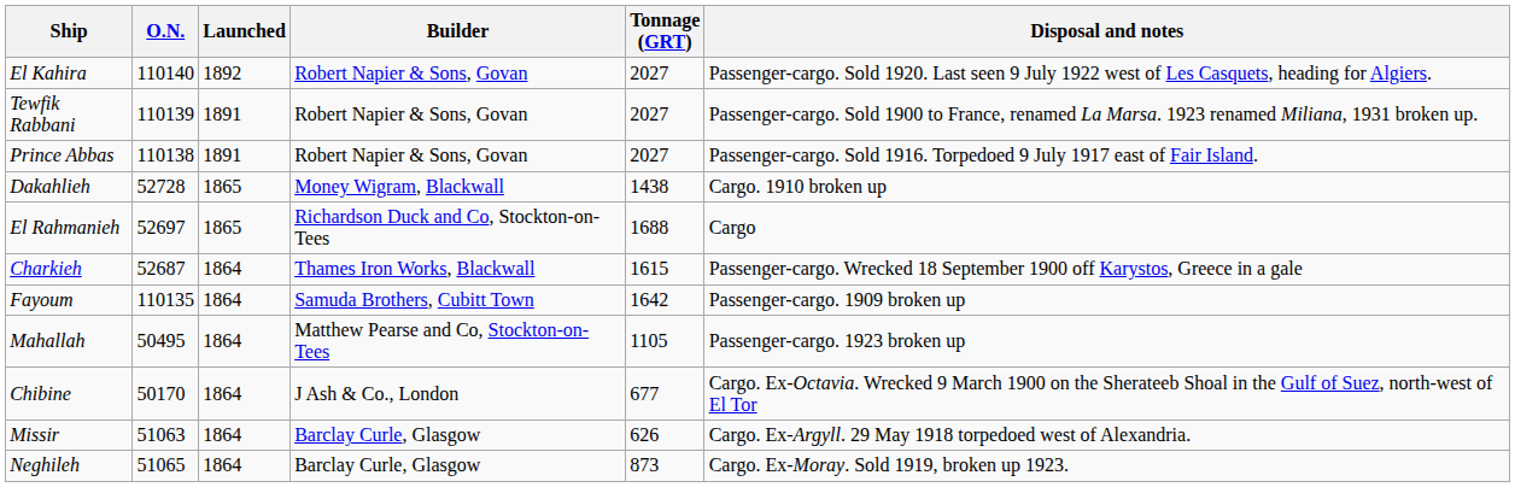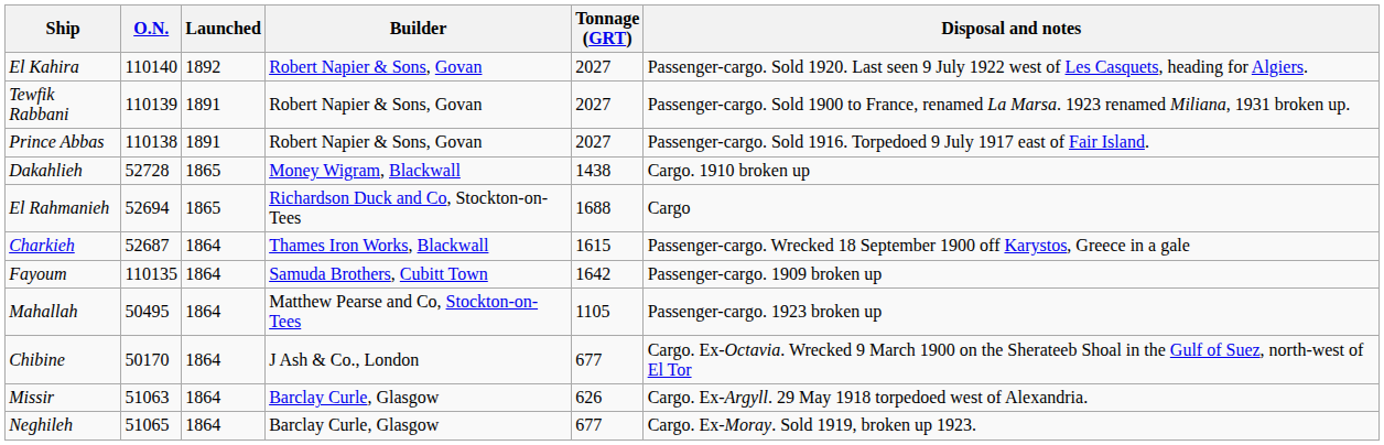El Rahmanieh | O.N.: 52697 -> 52694
Neghileh | Tonnage (GRT): 873 -> 677
